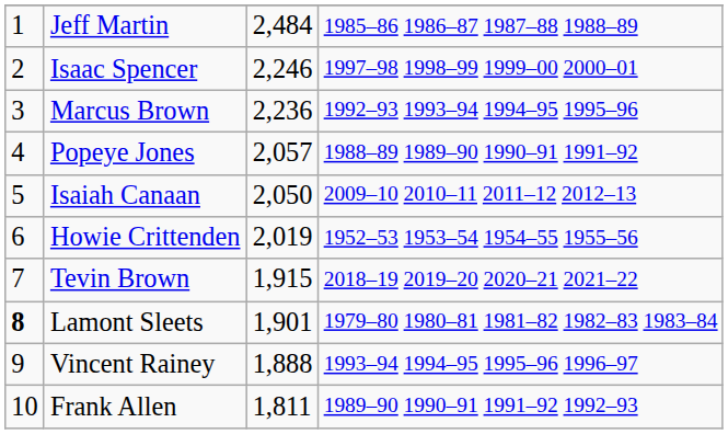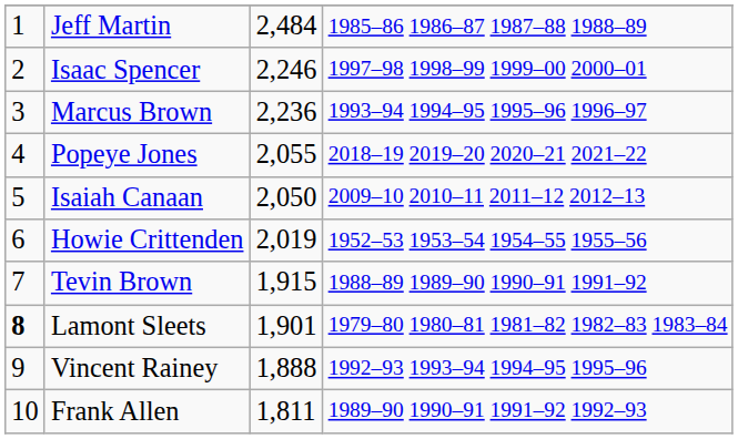Marcus Brown | column 4: 1992–93 1993–94 1994–95 1995–96 -> 1993–94 1994–95 1995–96 1996–97
Popeye Jones | column 3: 2,057 -> 2,055
Popeye Jones | column 4: 1988–89 1989–90 1990–91 1991–92 -> 2018–19 2019–20 2020–21 2021–22
Tevin Brown | column 4: 2018–19 2019–20 2020–21 2021–22 -> 1988–89 1989–90 1990–91 1991–92
Vincent Rainey | column 4: 1993–94 1994–95 1995–96 1996–97 -> 1992–93 1993–94 1994–95 1995–96
